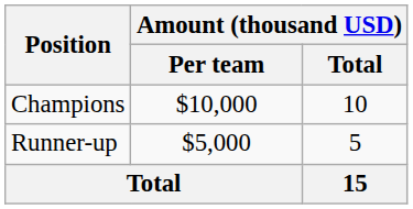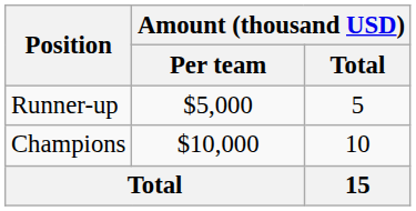rows swapped: Champions <-> Runner-up
